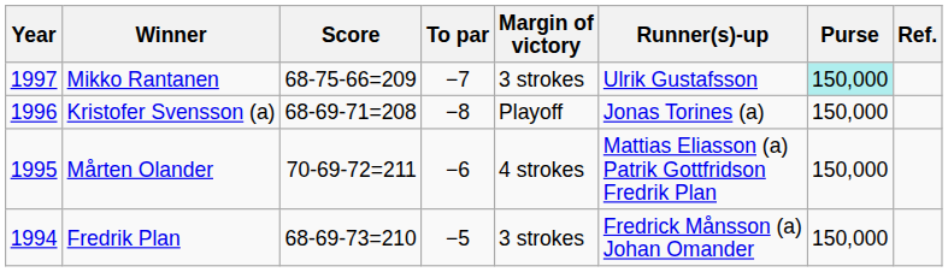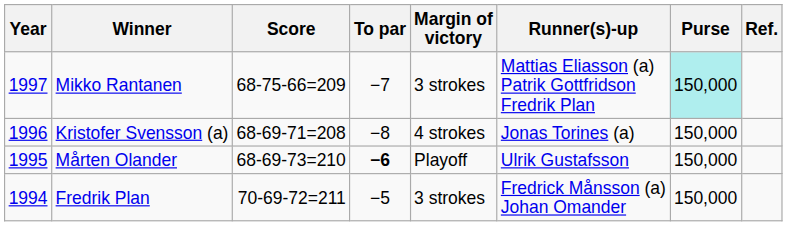Mikko Rantanen | Runner(s)-up: Ulrik Gustafsson -> Mattias Eliasson (a) Patrik Gottfridson Fredrik Plan
Kristofer Svensson (a) | Margin of victory: Playoff -> 4 strokes
Mårten Olander | Score: 70-69-72=211 -> 68-69-73=210
Mårten Olander | To par: normal -> bold
Mårten Olander | Margin of victory: 4 strokes -> Playoff
Mårten Olander | Runner(s)-up: Mattias Eliasson (a) Patrik Gottfridson Fredrik Plan -> Ulrik Gustafsson
Fredrik Plan | Score: 68-69-73=210 -> 70-69-72=211
